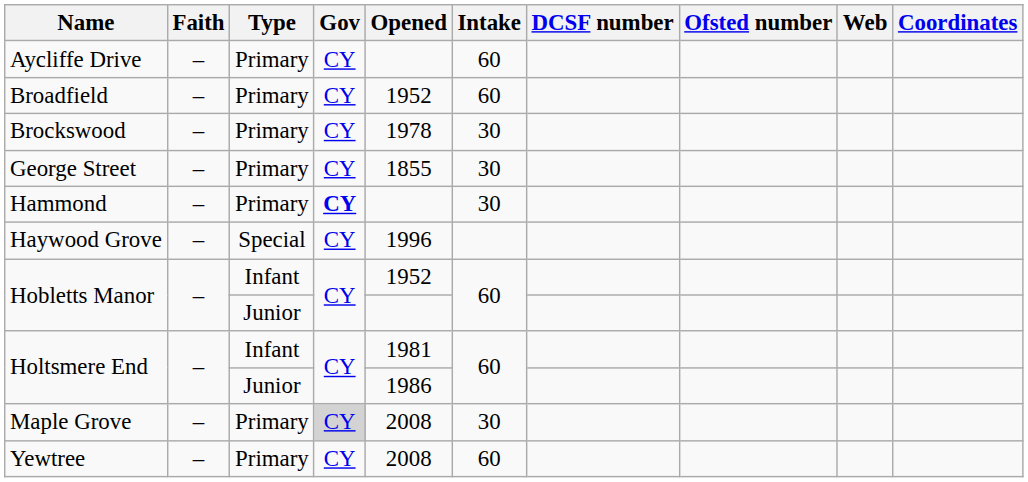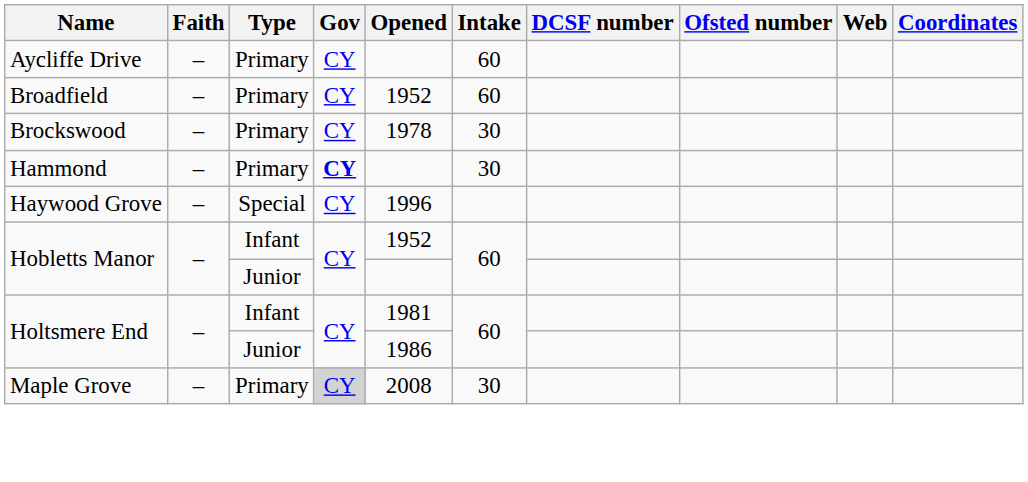- row: George Street | – | Primary | CY | 1855 | 30
- row: Yewtree | – | Primary | CY | 2008 | 60
